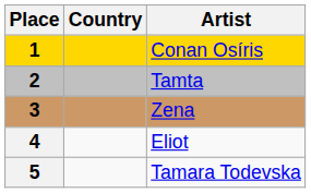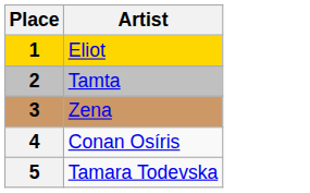- column: Country
1 | Artist: Conan Osíris -> Eliot
4 | Artist: Eliot -> Conan Osíris
